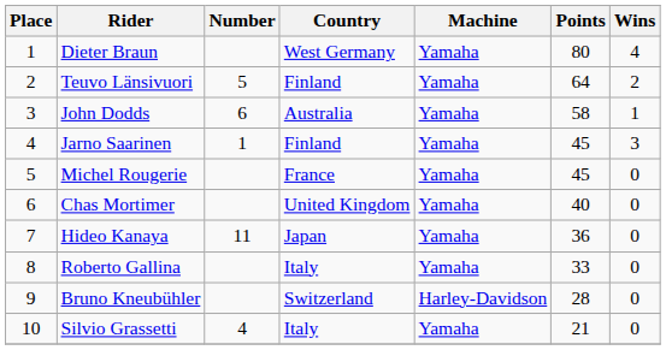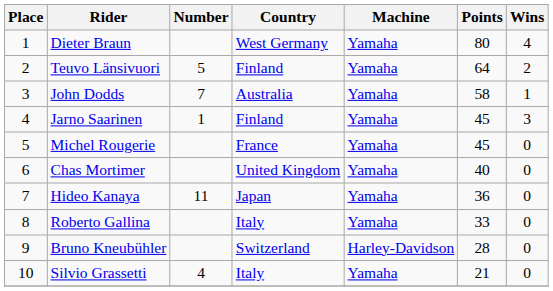John Dodds | Number: 6 -> 7
